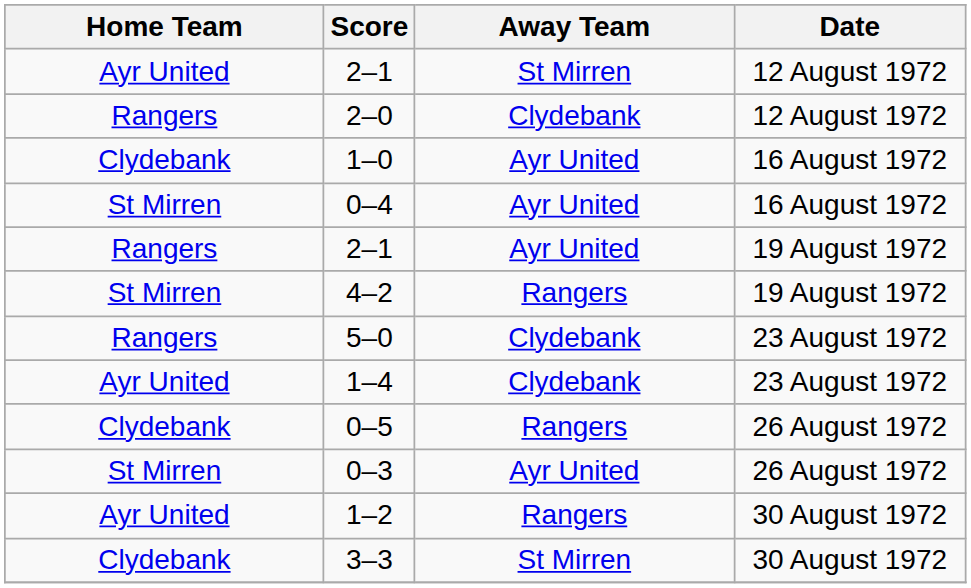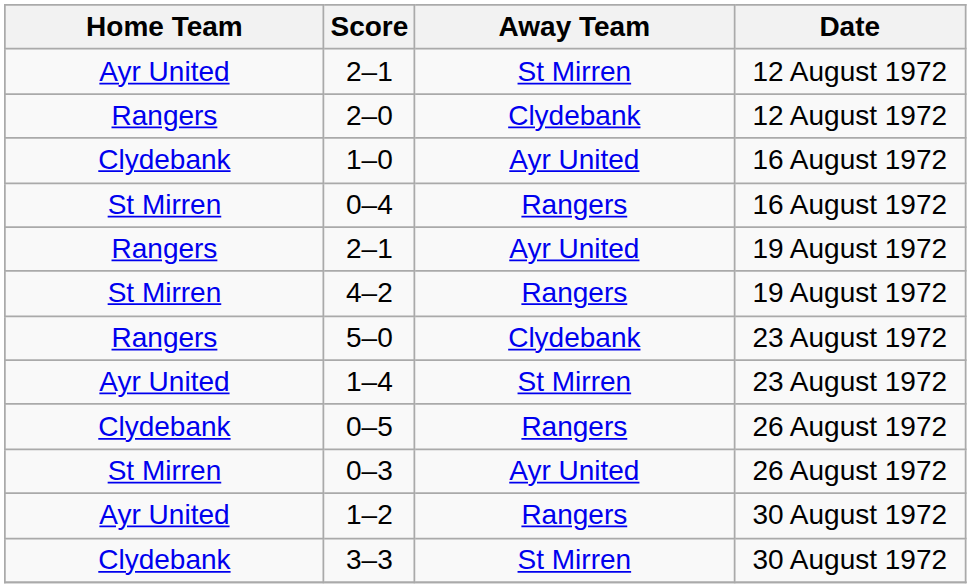0–4 | Away Team: Ayr United -> Rangers
1–4 | Away Team: Clydebank -> St Mirren
